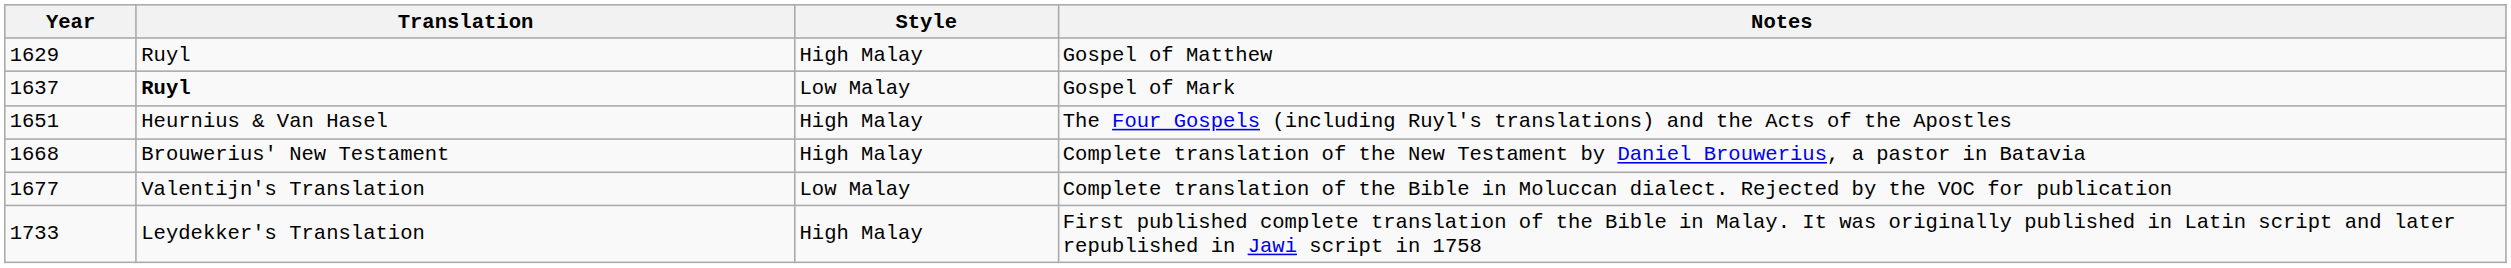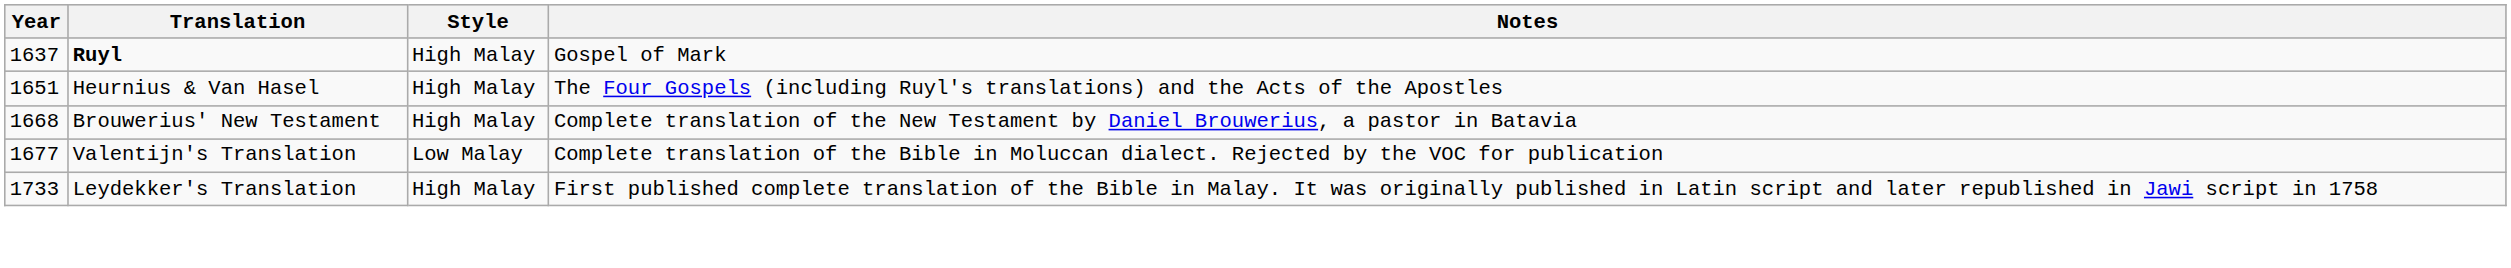- row: 1629 | Ruyl | High Malay | Gospel of Matthew
Gospel of Mark | Style: Low Malay -> High Malay
